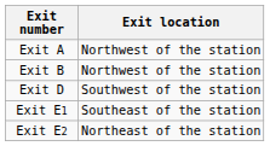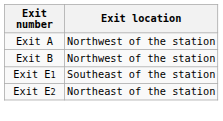- row: Exit D | Southwest of the station
